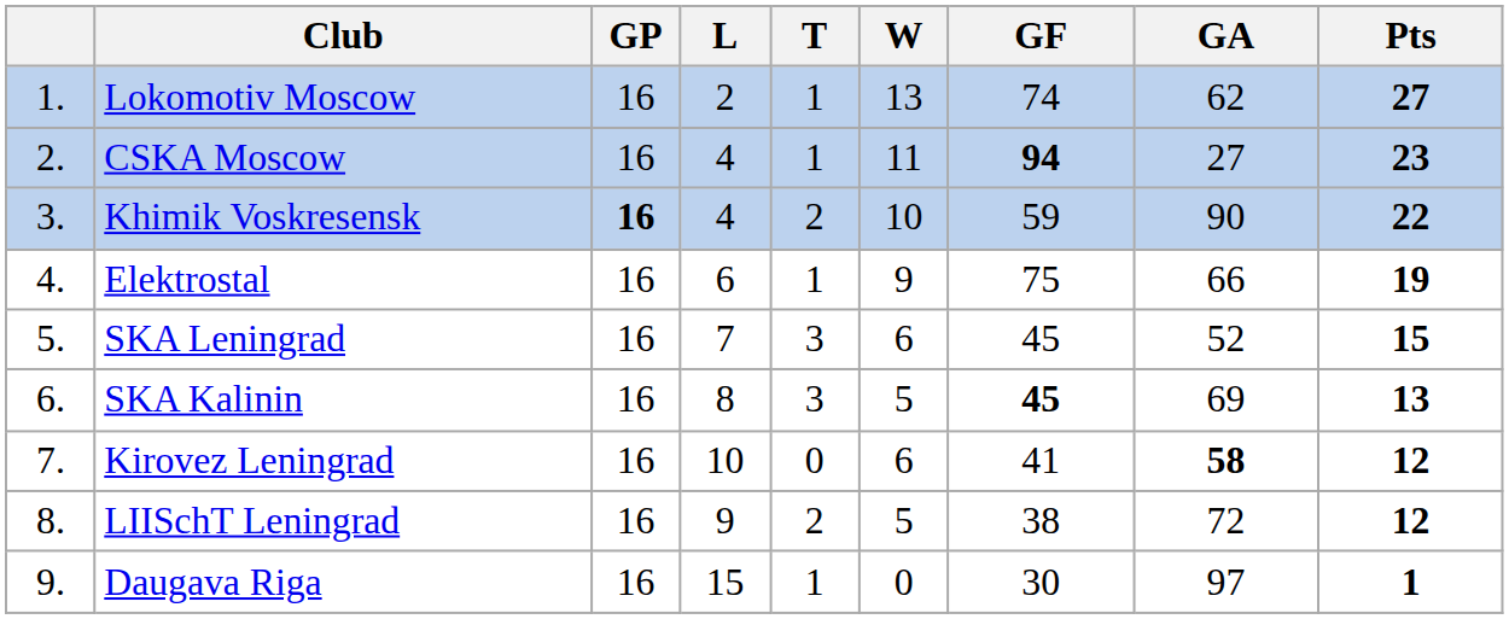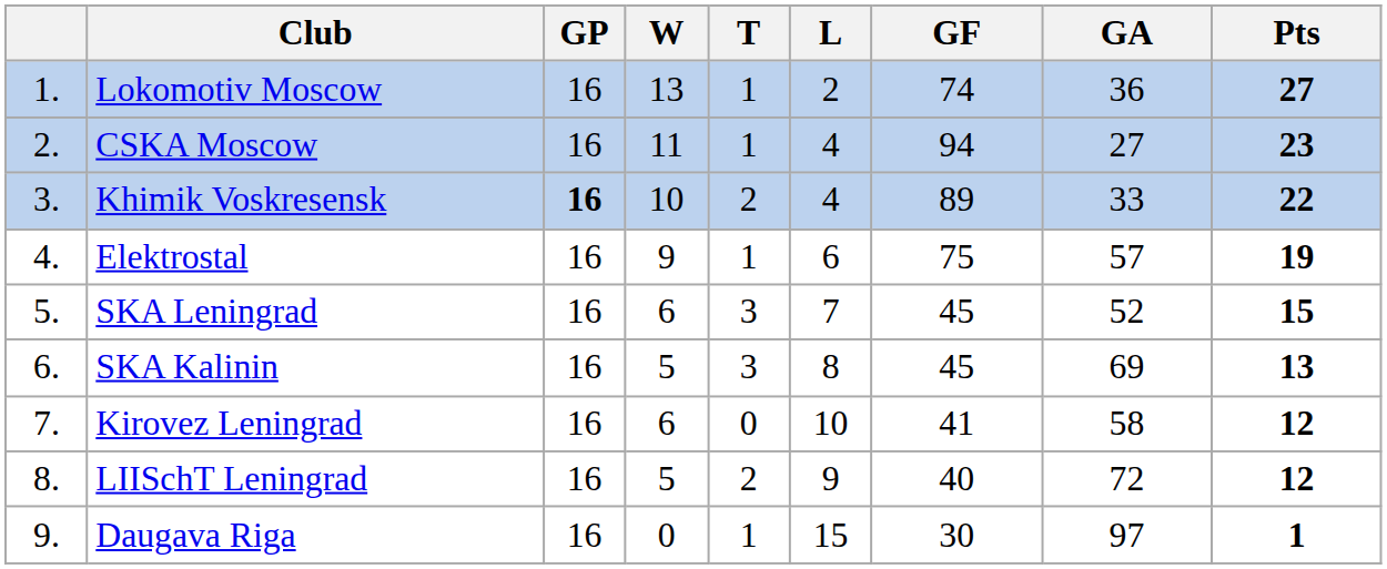columns swapped: W <-> L
Lokomotiv Moscow | GA: 62 -> 36
CSKA Moscow | GF: bold -> normal
Khimik Voskresensk | GF: 59 -> 89
Khimik Voskresensk | GA: 90 -> 33
Elektrostal | GA: 66 -> 57
SKA Kalinin | GF: bold -> normal
Kirovez Leningrad | GA: bold -> normal
LIISchT Leningrad | GF: 38 -> 40
